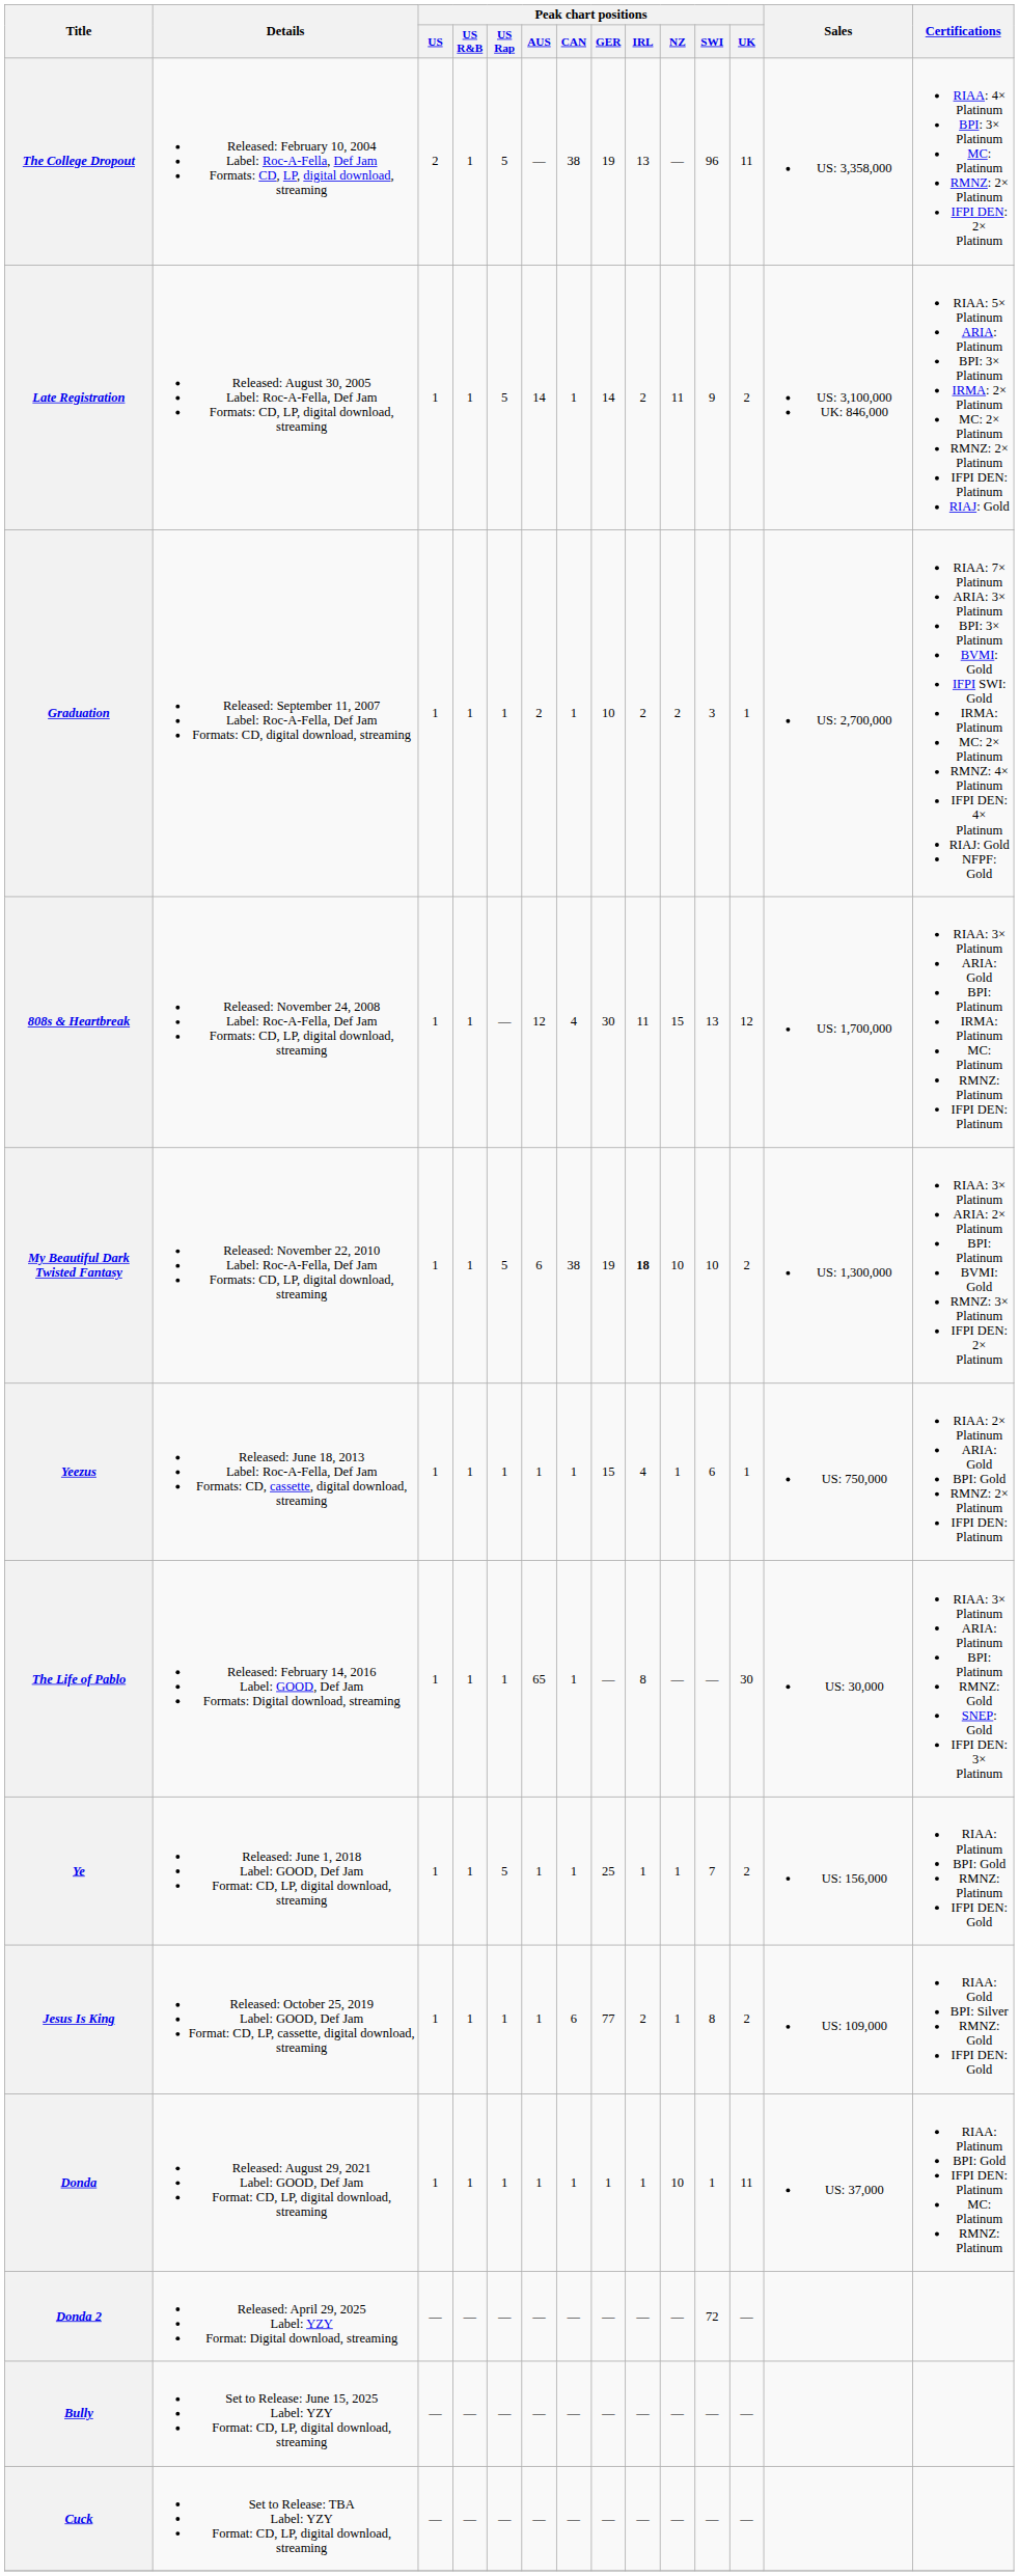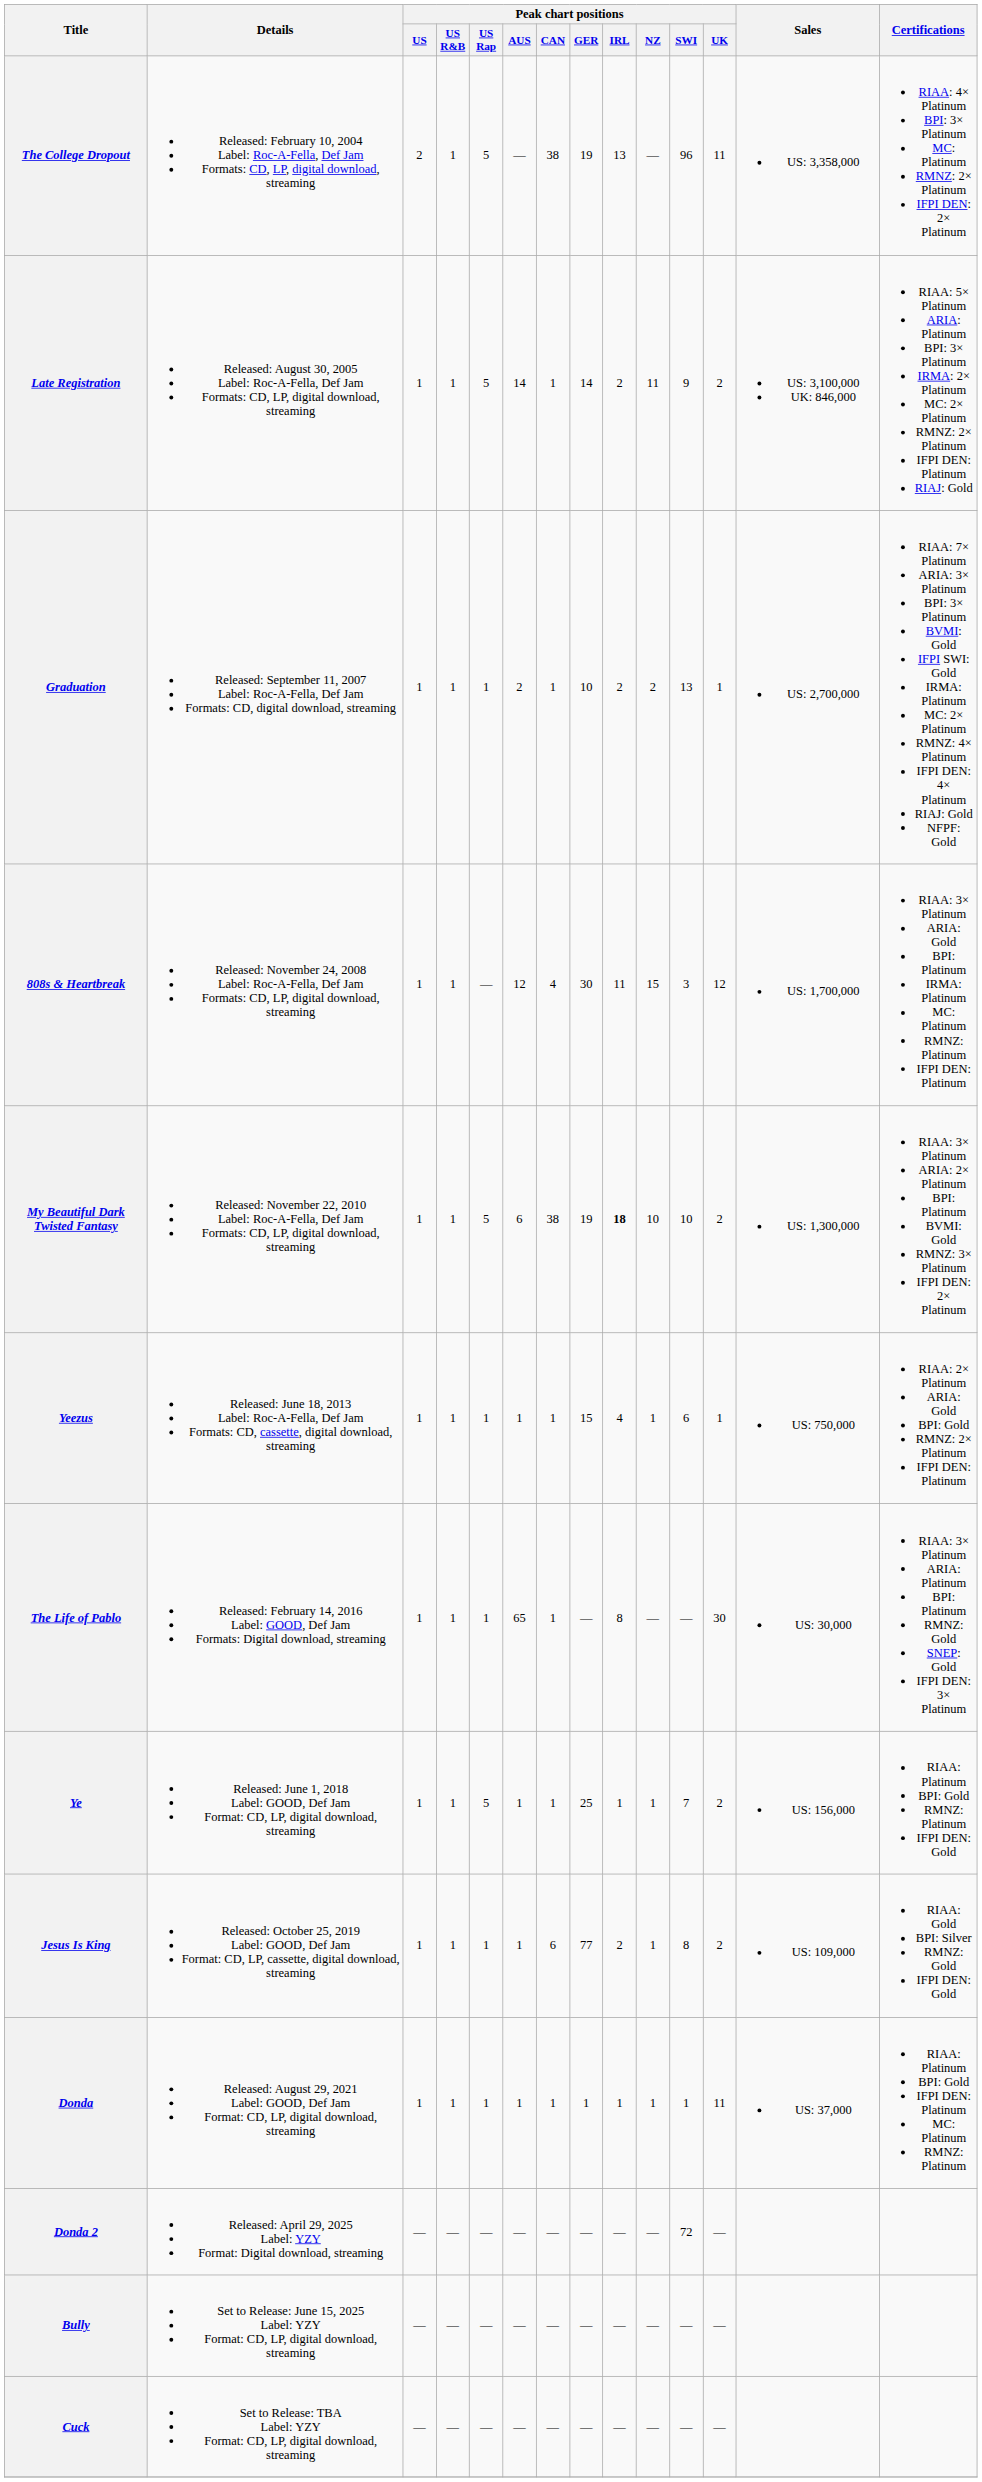Graduation | Peak chart positions / SWI: 3 -> 13
808s & Heartbreak | Peak chart positions / SWI: 13 -> 3
Donda | Peak chart positions / NZ: 10 -> 1
